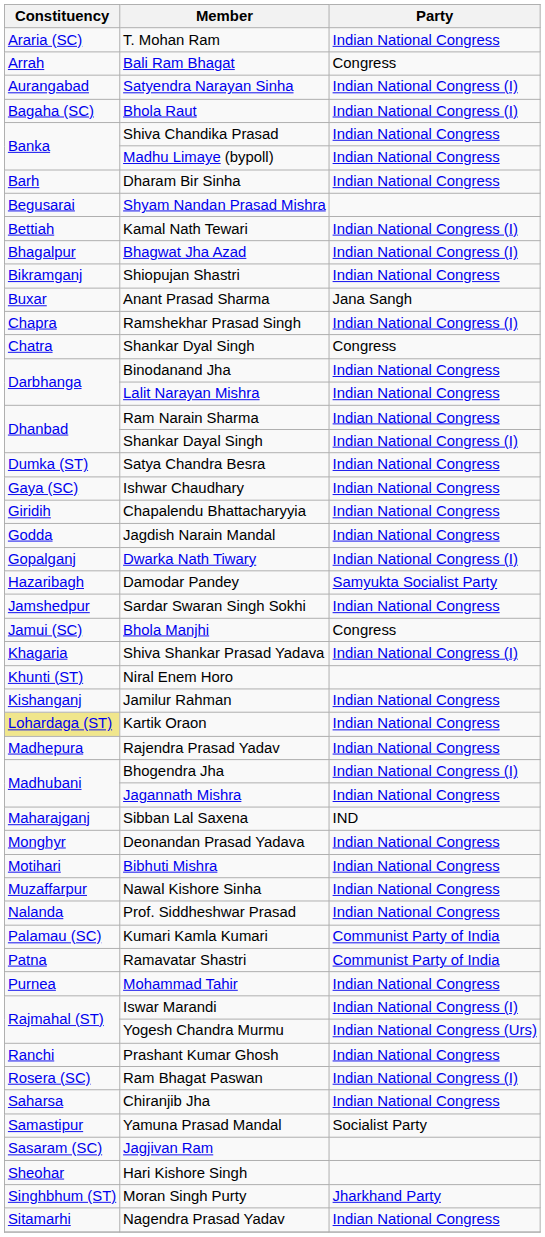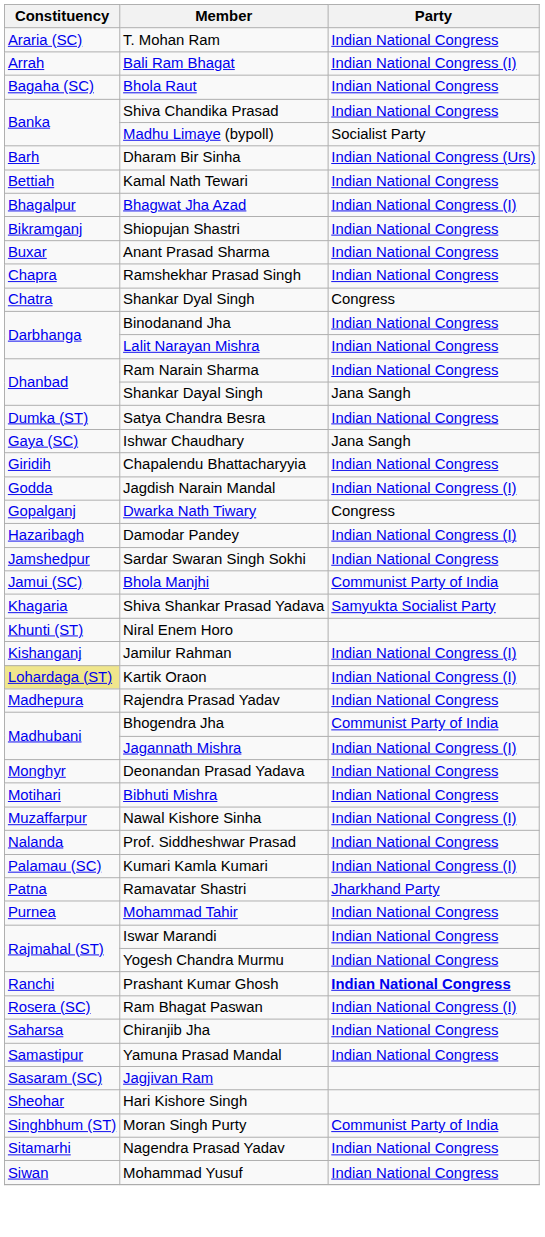Bali Ram Bhagat | Party: Congress -> Indian National Congress (I)
- row: Aurangabad | Satyendra Narayan Sinha | Indian National Congress (I)
Bhola Raut | Party: Indian National Congress (I) -> Indian National Congress
Madhu Limaye (bypoll) | Party: Indian National Congress -> Socialist Party
Dharam Bir Sinha | Party: Indian National Congress -> Indian National Congress (Urs)
- row: Begusarai | Shyam Nandan Prasad Mishra
Kamal Nath Tewari | Party: Indian National Congress (I) -> Indian National Congress
Anant Prasad Sharma | Party: Jana Sangh -> Indian National Congress
Ramshekhar Prasad Singh | Party: Indian National Congress (I) -> Indian National Congress
Shankar Dayal Singh | Party: Indian National Congress (I) -> Jana Sangh
Ishwar Chaudhary | Party: Indian National Congress -> Jana Sangh
Jagdish Narain Mandal | Party: Indian National Congress -> Indian National Congress (I)
Dwarka Nath Tiwary | Party: Indian National Congress (I) -> Congress
Damodar Pandey | Party: Samyukta Socialist Party -> Indian National Congress (I)
Bhola Manjhi | Party: Congress -> Communist Party of India
Shiva Shankar Prasad Yadava | Party: Indian National Congress (I) -> Samyukta Socialist Party
Jamilur Rahman | Party: Indian National Congress -> Indian National Congress (I)
Kartik Oraon | Party: Indian National Congress -> Indian National Congress (I)
Bhogendra Jha | Party: Indian National Congress (I) -> Communist Party of India
Jagannath Mishra | Party: Indian National Congress -> Indian National Congress (I)
- row: Maharajganj | Sibban Lal Saxena | IND
Nawal Kishore Sinha | Party: Indian National Congress -> Indian National Congress (I)
Kumari Kamla Kumari | Party: Communist Party of India -> Indian National Congress (I)
Ramavatar Shastri | Party: Communist Party of India -> Jharkhand Party
Iswar Marandi | Party: Indian National Congress (I) -> Indian National Congress
Yogesh Chandra Murmu | Party: Indian National Congress (Urs) -> Indian National Congress
Prashant Kumar Ghosh | Party: normal -> bold
Yamuna Prasad Mandal | Party: Socialist Party -> Indian National Congress
Moran Singh Purty | Party: Jharkhand Party -> Communist Party of India
+ row: Siwan | Mohammad Yusuf | Indian National Congress
